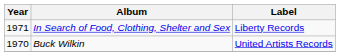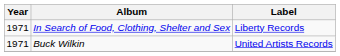Buck Wilkin | Year: 1970 -> 1971
